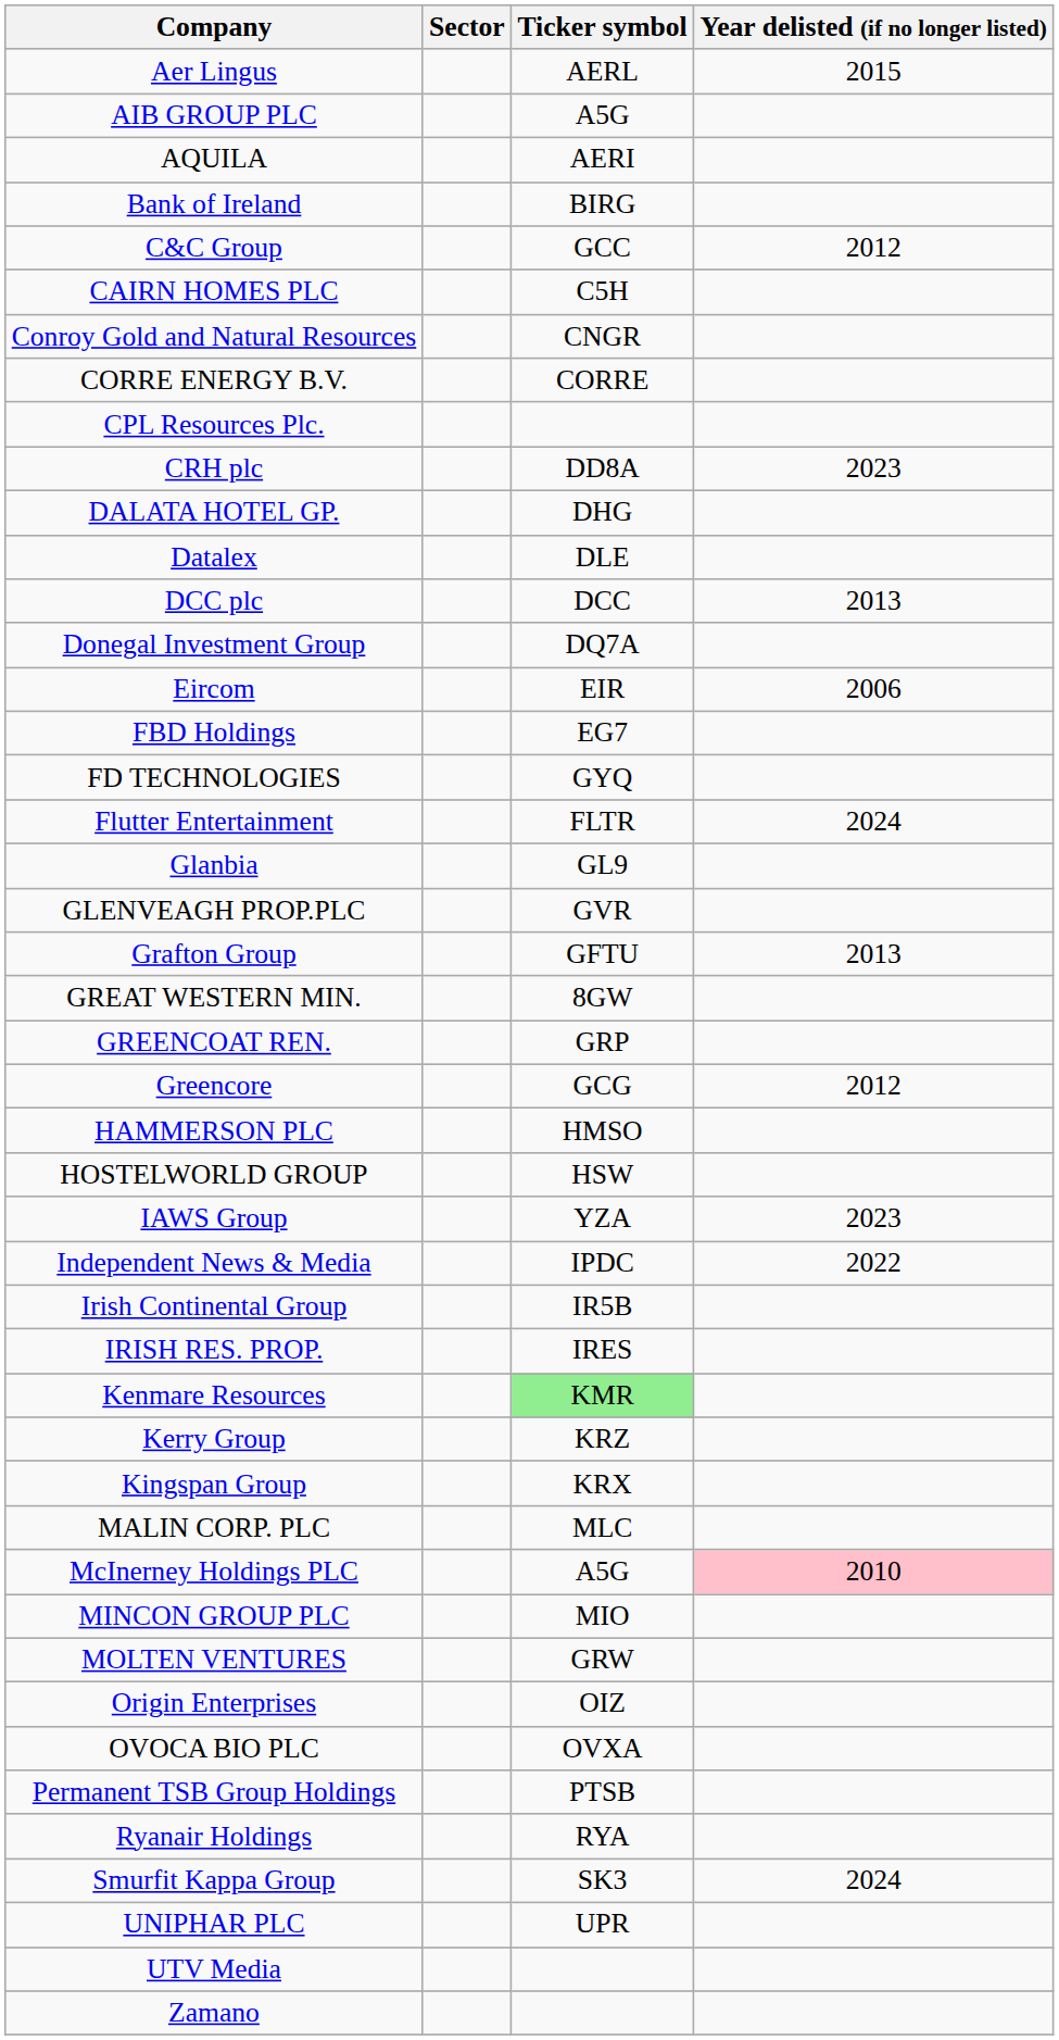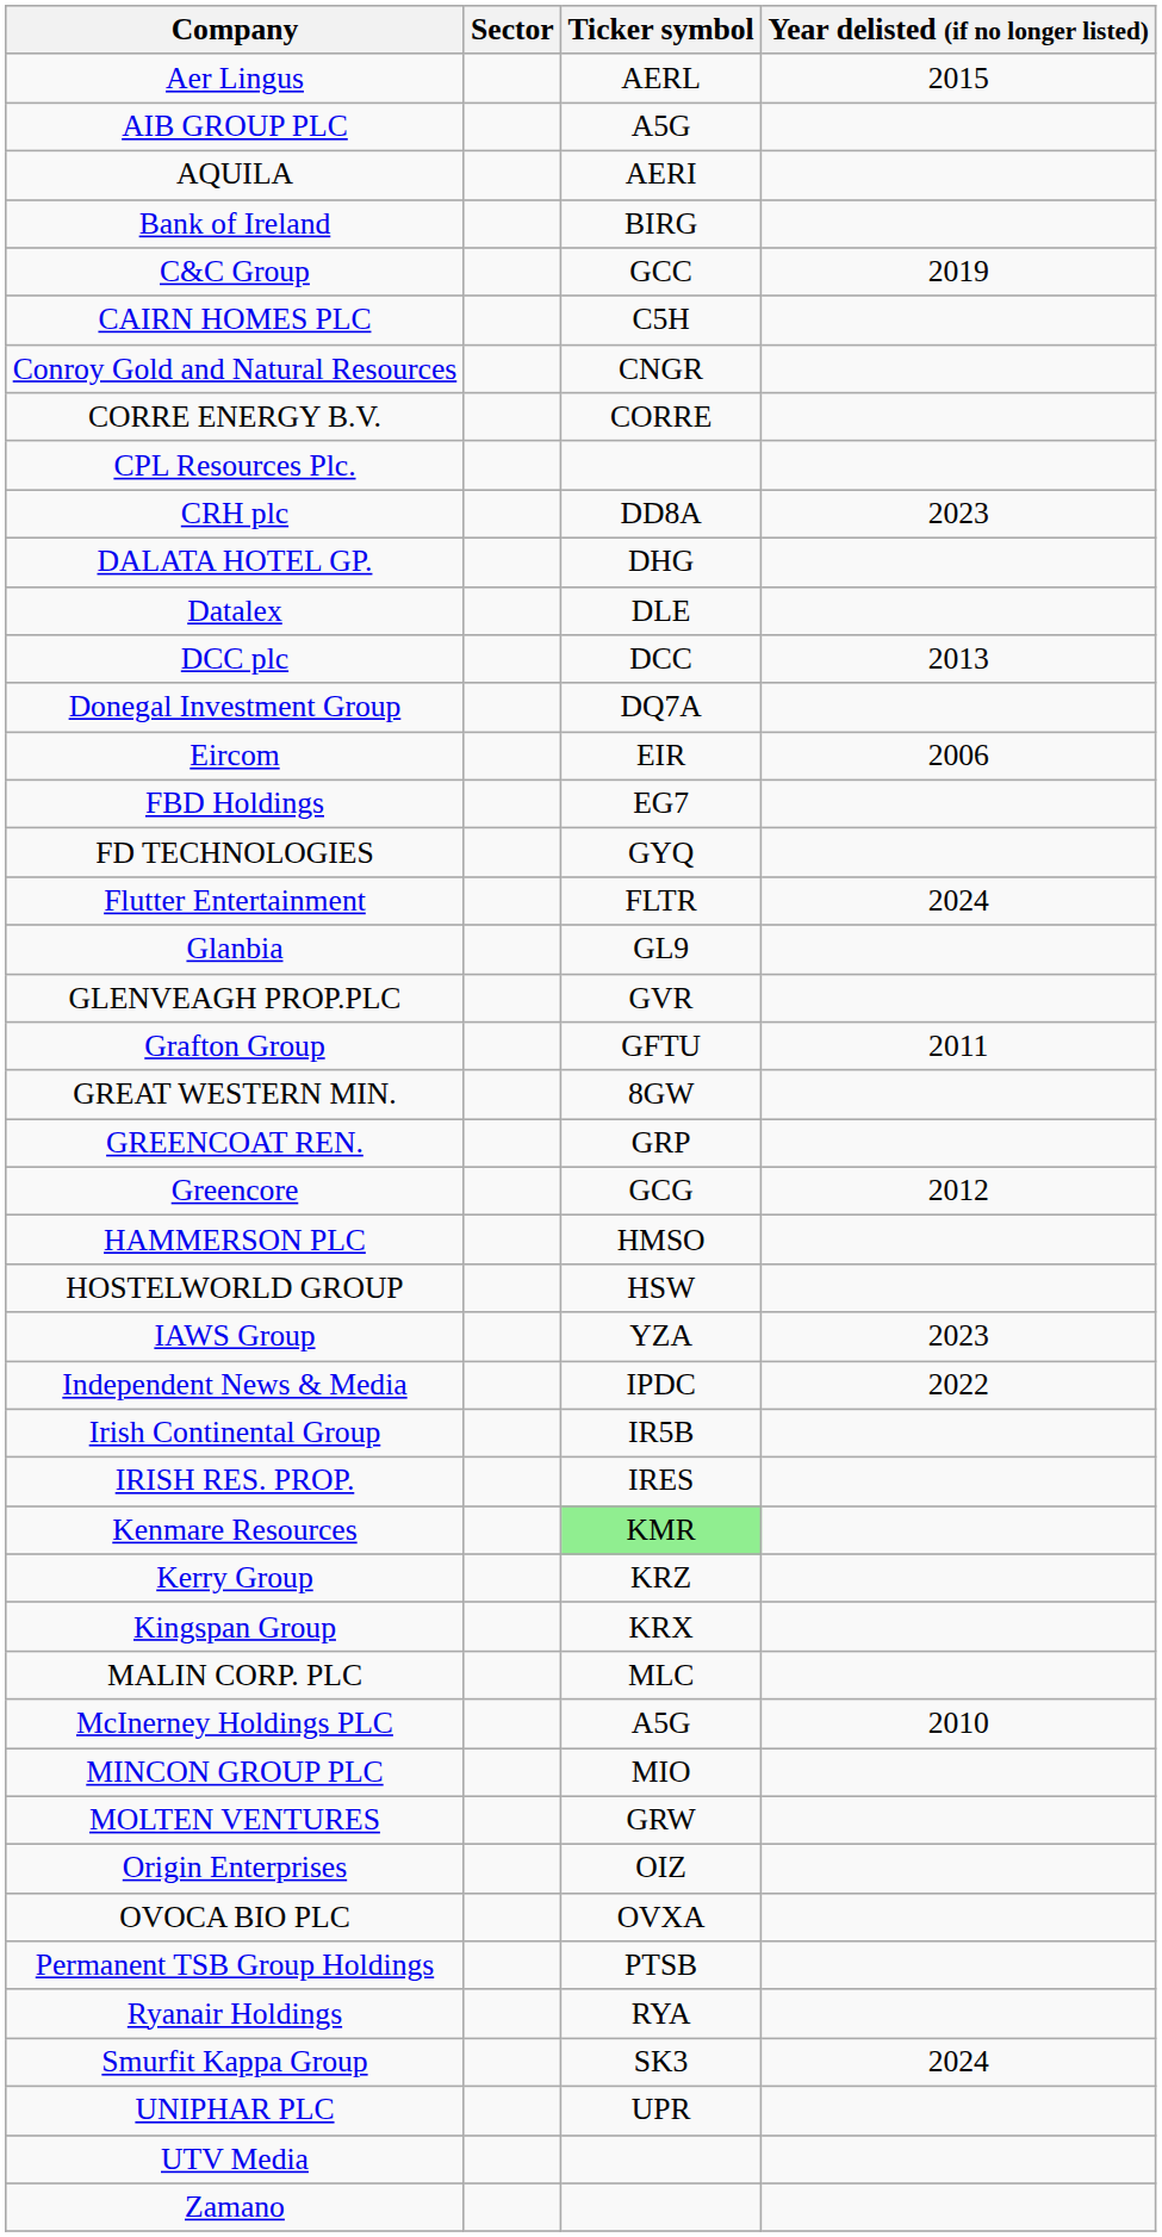C&C Group | Year delisted (if no longer listed): 2012 -> 2019
Grafton Group | Year delisted (if no longer listed): 2013 -> 2011
McInerney Holdings PLC | Year delisted (if no longer listed): pink background -> no background
